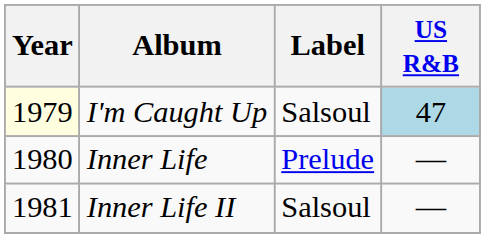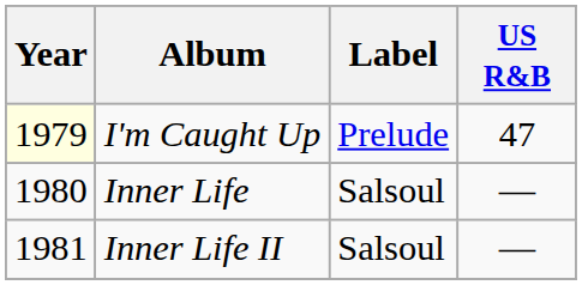I'm Caught Up | Label: Salsoul -> Prelude
I'm Caught Up | US R&B: lightblue background -> no background
Inner Life | Label: Prelude -> Salsoul
